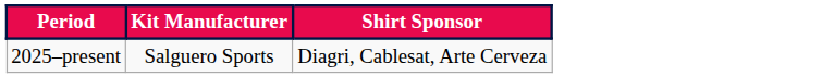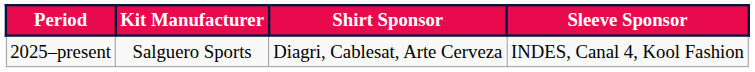+ column: Sleeve Sponsor | INDES, Canal 4, Kool Fashion
